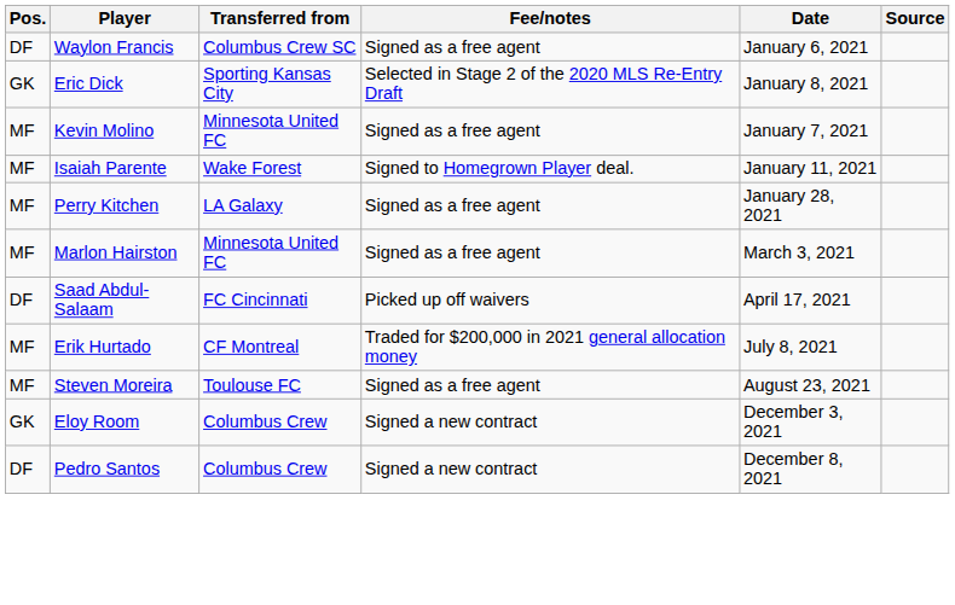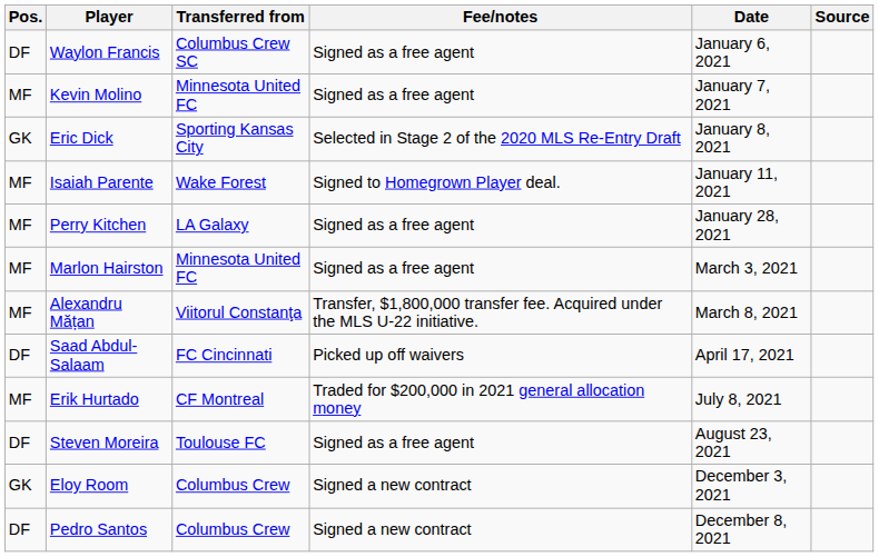rows swapped: Kevin Molino <-> Eric Dick
+ row: MF | Alexandru Mățan | Viitorul Constanţa | Transfer, $1,800,000 transfer fee. Acquired under the MLS U-22 initiative. | March 8, 2021
Steven Moreira | Pos.: MF -> DF
